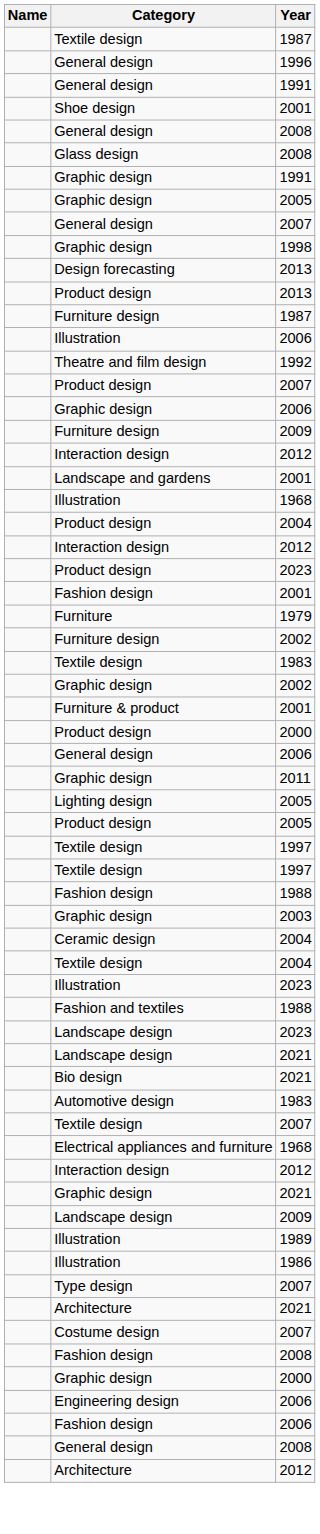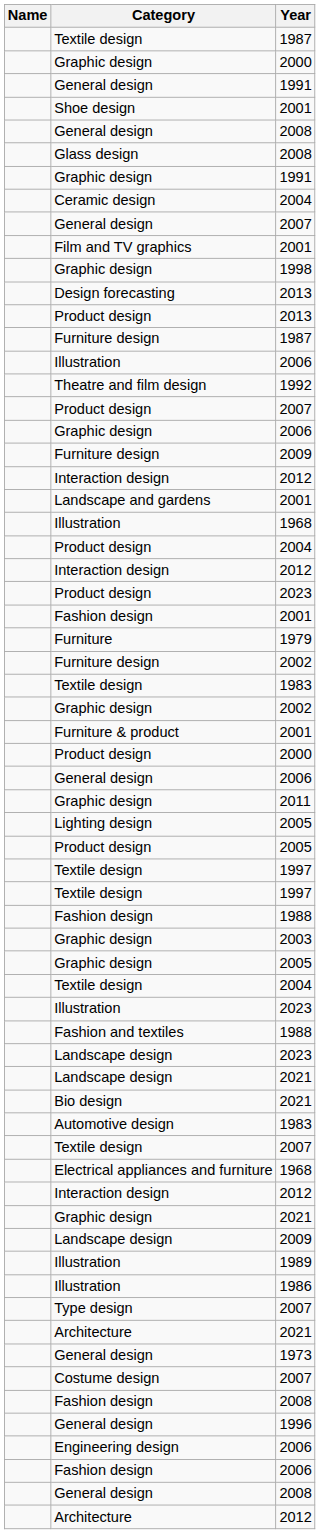rows swapped: Graphic design / 2000 <-> 1996
rows swapped: Graphic design / 2005 <-> Ceramic design / 2004
+ row: Film and TV graphics | 2001
+ row: General design | 1973
